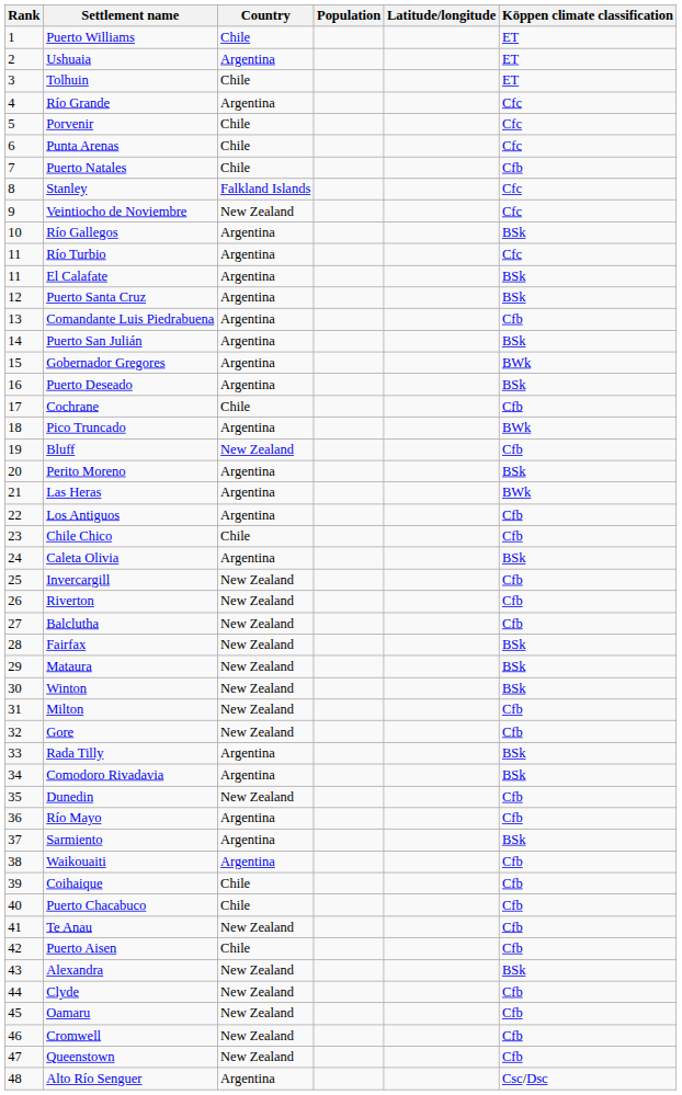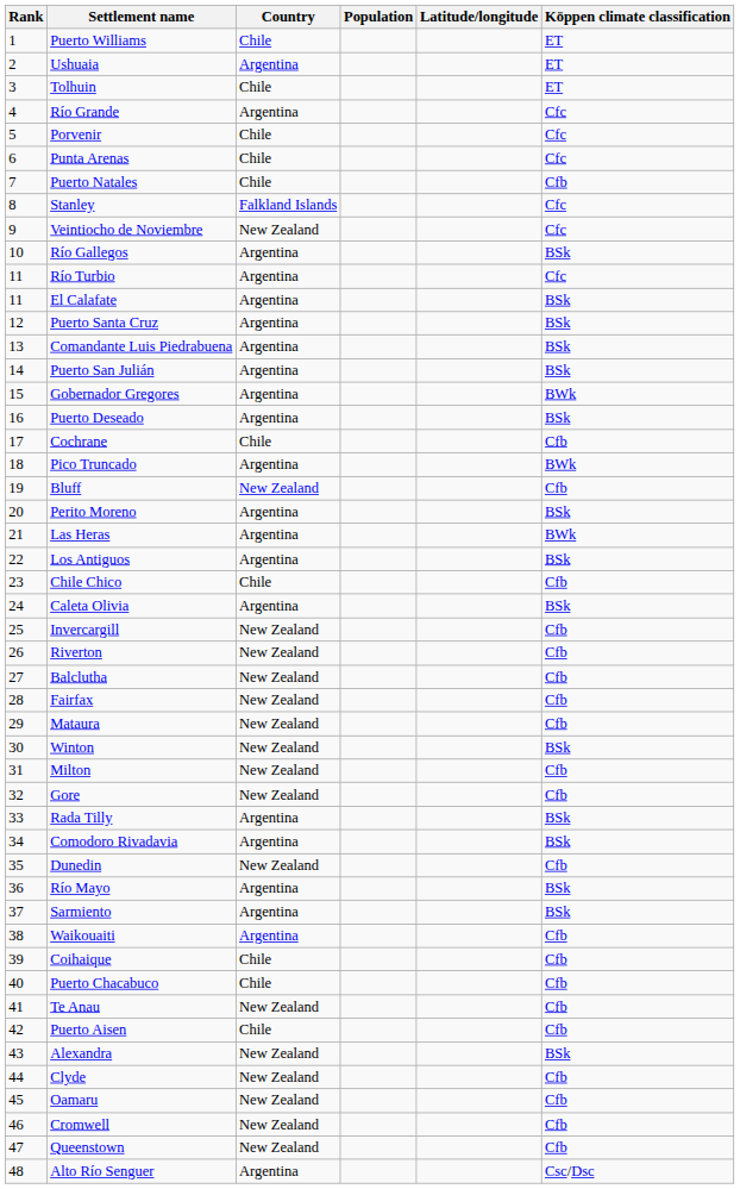Comandante Luis Piedrabuena | Köppen climate classification: Cfb -> BSk
Los Antiguos | Köppen climate classification: Cfb -> BSk
Fairfax | Köppen climate classification: BSk -> Cfb
Mataura | Köppen climate classification: BSk -> Cfb
Río Mayo | Köppen climate classification: Cfb -> BSk
